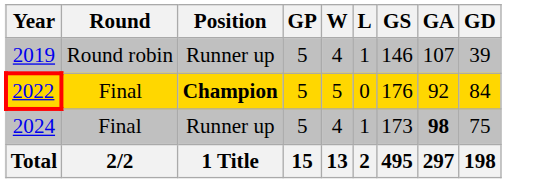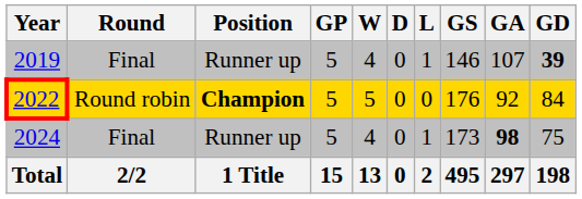+ column: D | 0 | 0 | 0 | 0
2019 | Round: Round robin -> Final
2019 | GD: normal -> bold
2022 | Round: Final -> Round robin
